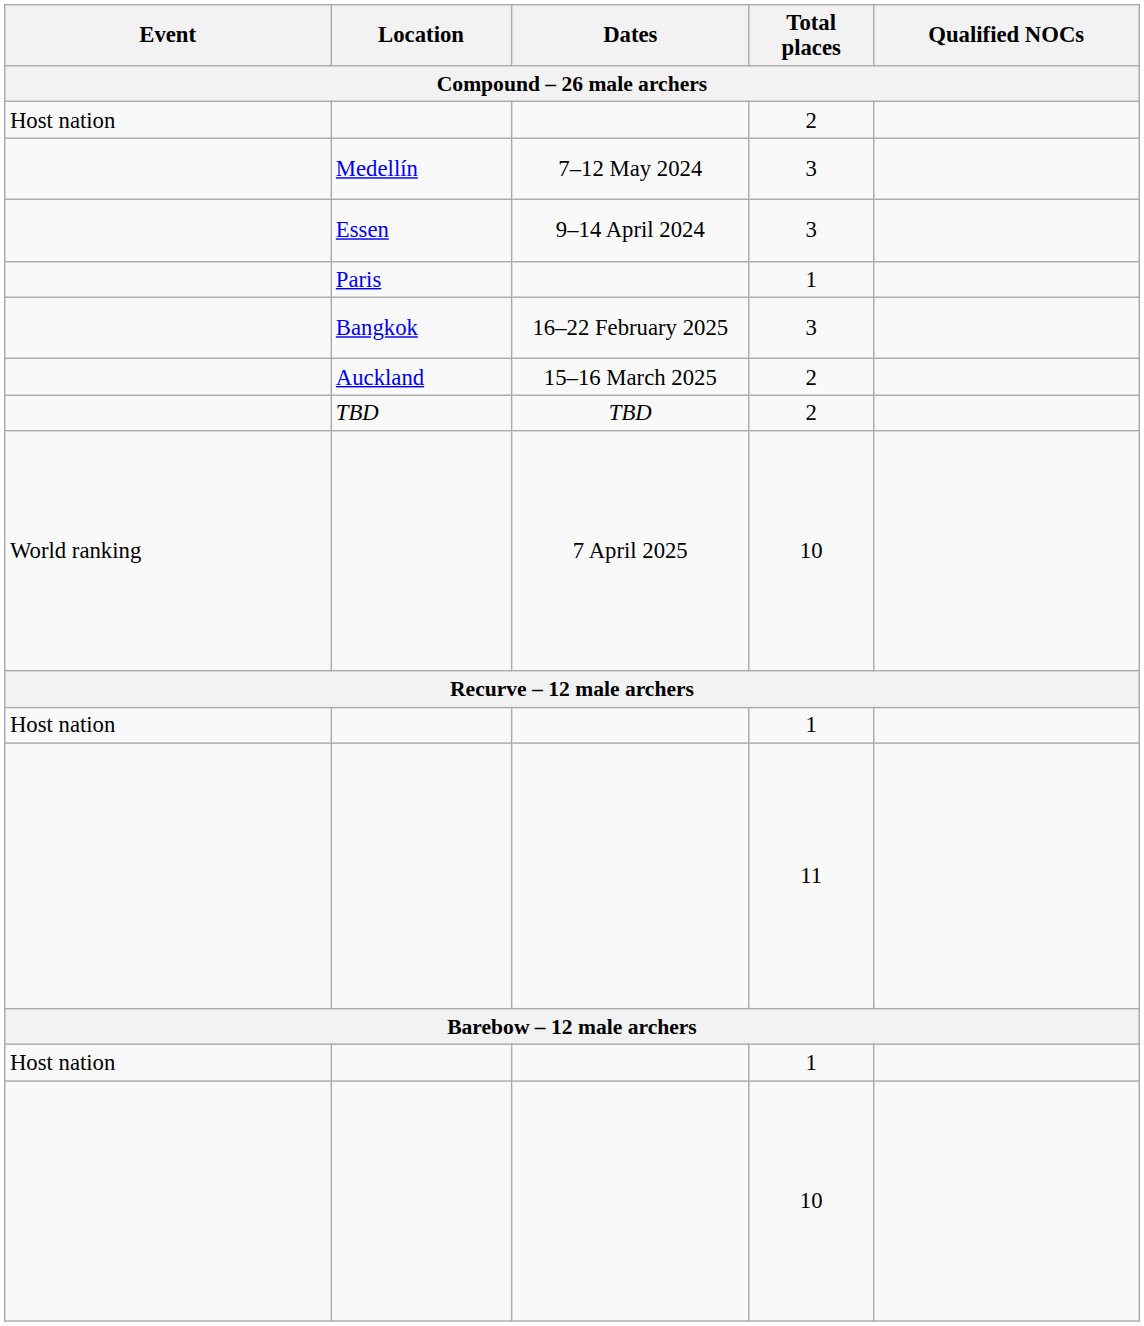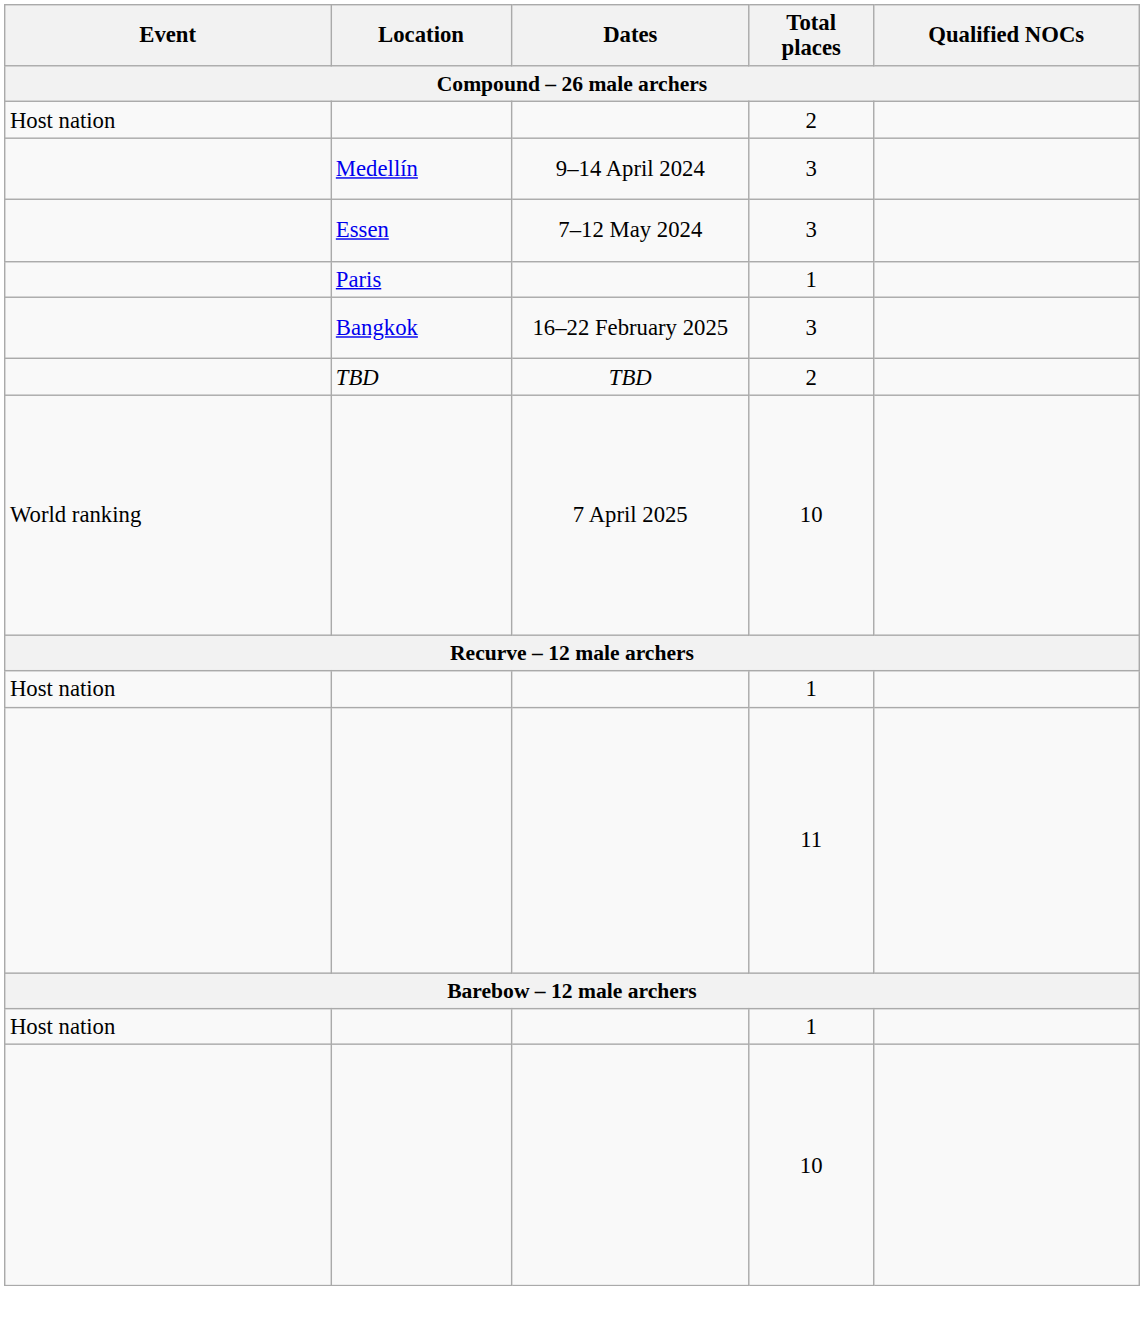Medellín | Dates: 7–12 May 2024 -> 9–14 April 2024
Essen | Dates: 9–14 April 2024 -> 7–12 May 2024
- row: Auckland | 15–16 March 2025 | 2
